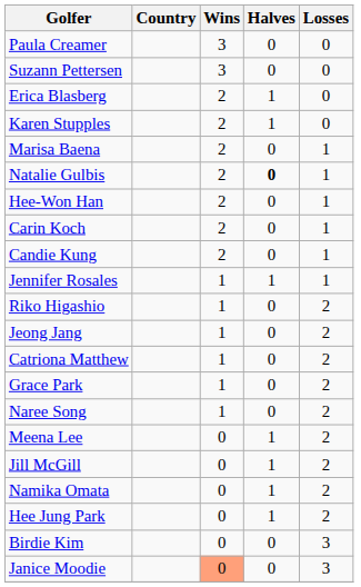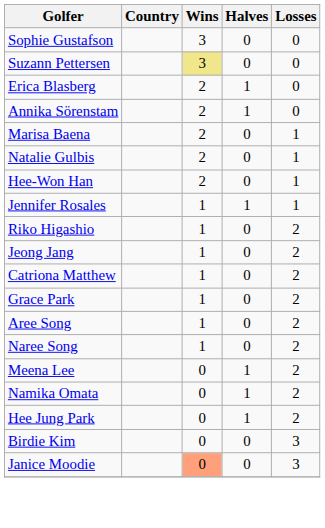- row: Paula Creamer | 3 | 0 | 0
+ row: Sophie Gustafson | 3 | 0 | 0
Suzann Pettersen | Wins: no background -> khaki background
+ row: Annika Sörenstam | 2 | 1 | 0
- row: Karen Stupples | 2 | 1 | 0
Natalie Gulbis | Halves: bold -> normal
- row: Carin Koch | 2 | 0 | 1
- row: Candie Kung | 2 | 0 | 1
+ row: Aree Song | 1 | 0 | 2
- row: Jill McGill | 0 | 1 | 2
